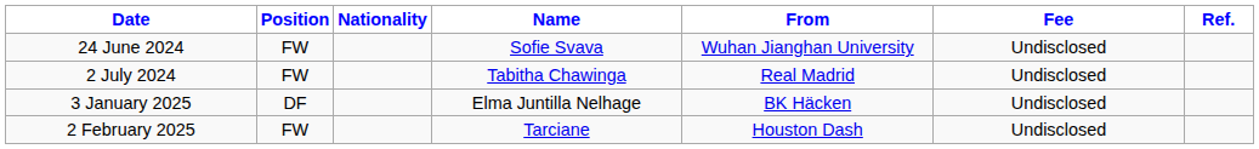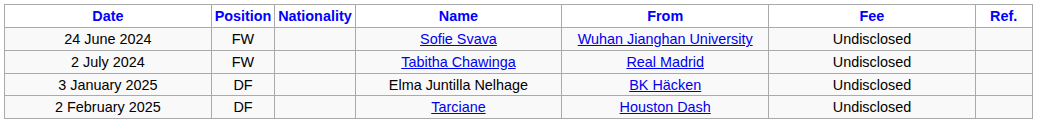2 February 2025 | Position: FW -> DF
